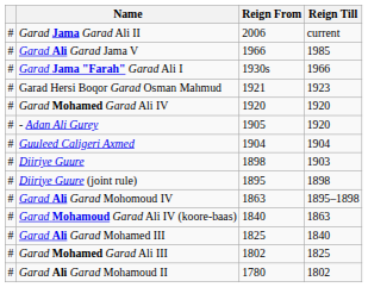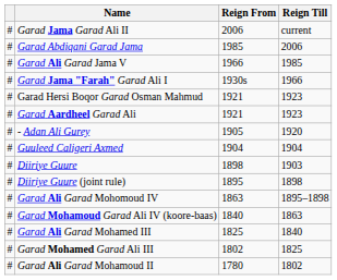+ row: # | Garad Abdiqani Garad Jama | 1985 | 2006
+ row: # | Garad Aardheel Garad Ali | 1921 | 1923
- row: # | Garad Mohamed Garad Ali IV | 1920 | 1920
